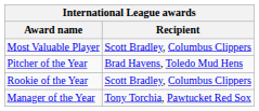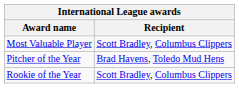- row: Manager of the Year | Tony Torchia, Pawtucket Red Sox
